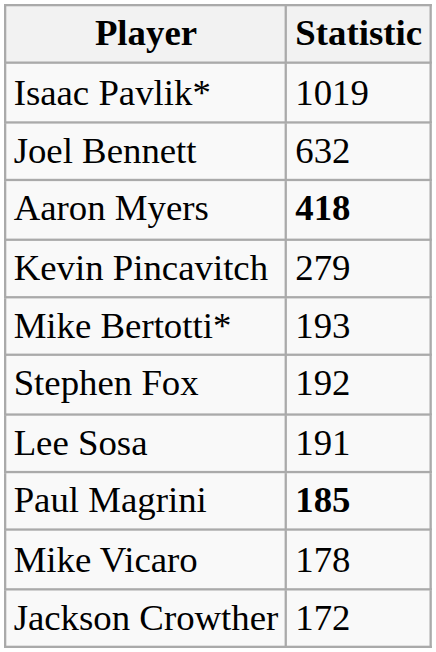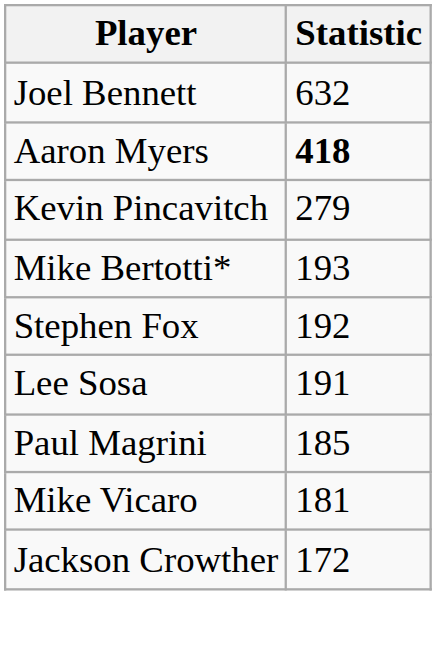- row: Isaac Pavlik* | 1019
Paul Magrini | Statistic: bold -> normal
Mike Vicaro | Statistic: 178 -> 181
